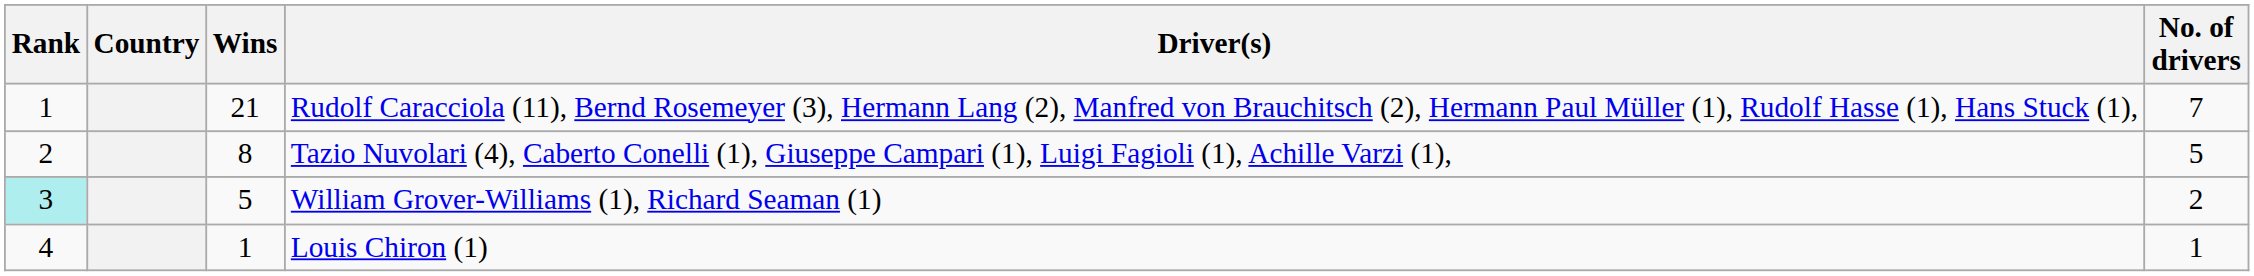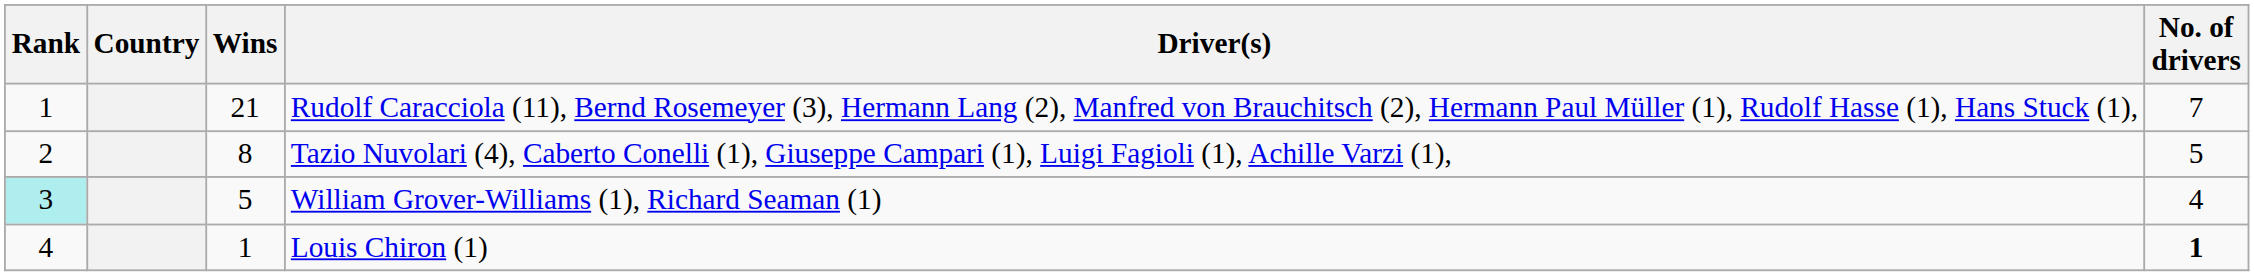William Grover-Williams (1), Richard Seaman (1) | No. of drivers: 2 -> 4
Louis Chiron (1) | No. of drivers: normal -> bold
